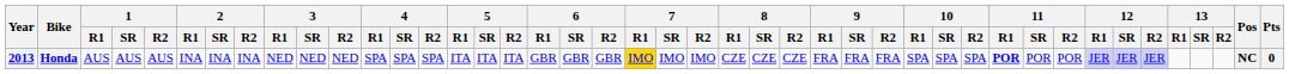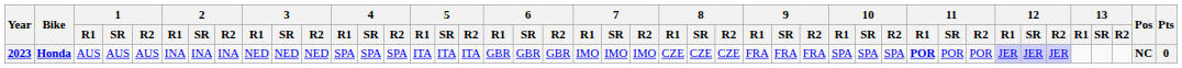Honda | Year: 2013 -> 2023
Honda | 7 / R1: gold background -> no background
